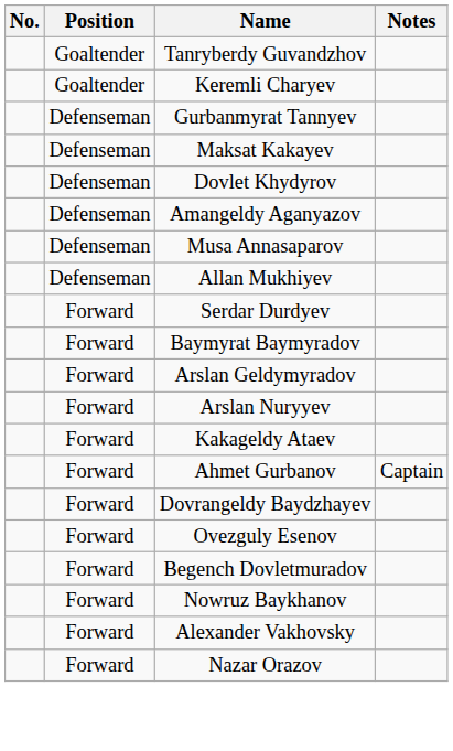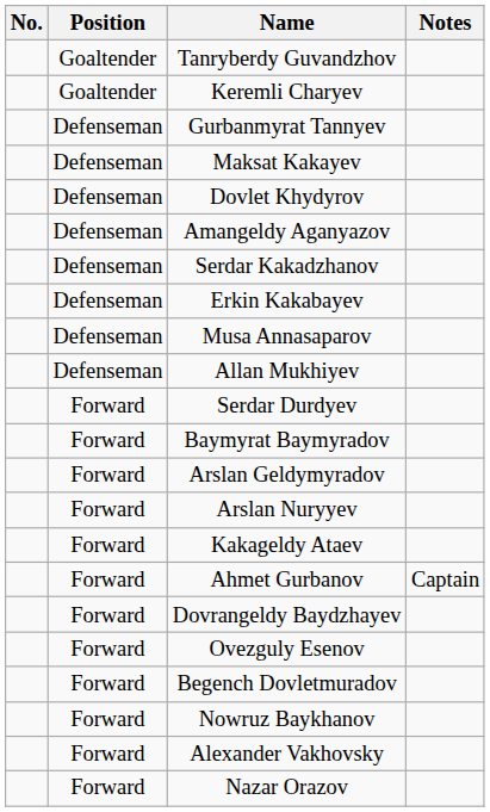+ row: Defenseman | Serdar Kakadzhanov
+ row: Defenseman | Erkin Kakabayev
